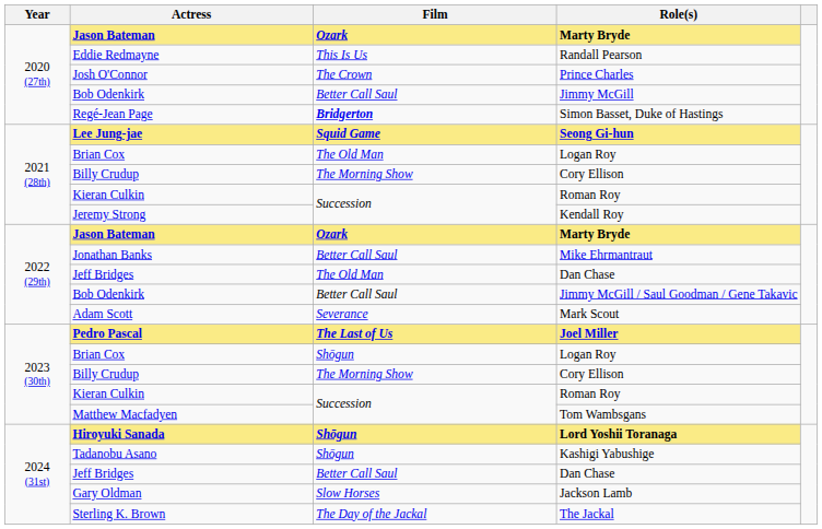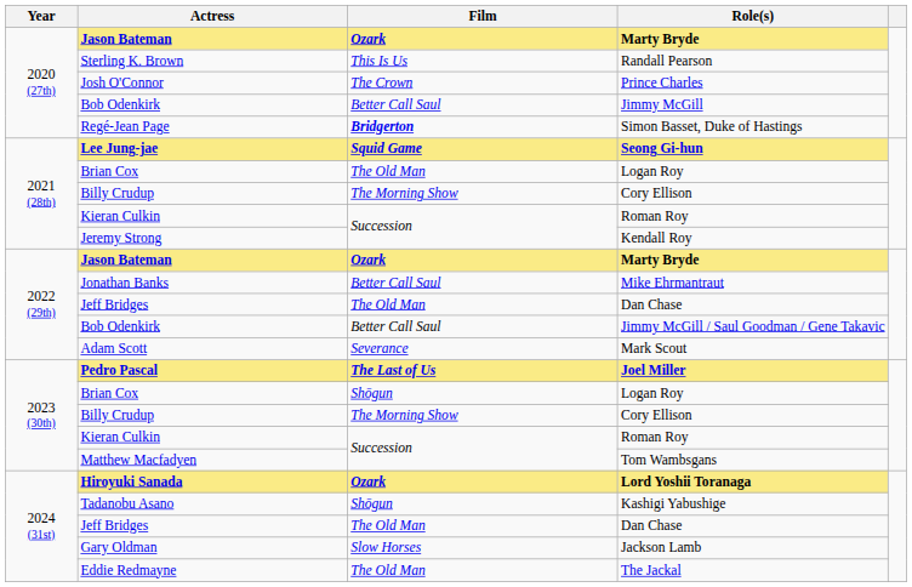Randall Pearson | Actress: Eddie Redmayne -> Sterling K. Brown
Lord Yoshii Toranaga | Film: Shōgun -> Ozark
2024 (31st) / Dan Chase | Film: Better Call Saul -> The Old Man
The Jackal | Actress: Sterling K. Brown -> Eddie Redmayne
The Jackal | Film: The Day of the Jackal -> The Old Man
